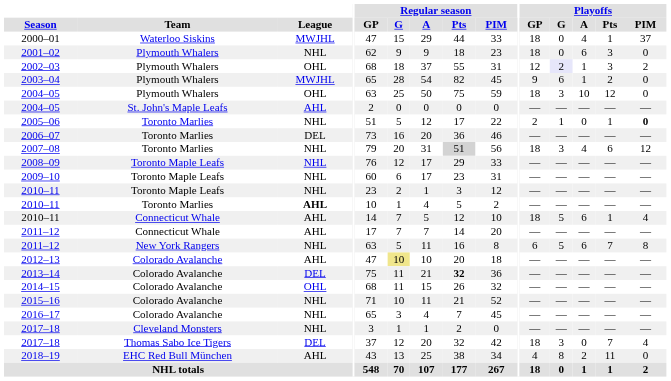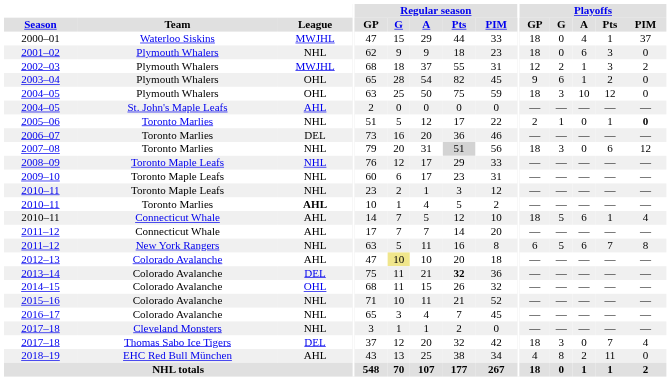2002–03 | League: OHL -> MWJHL
2002–03 | Playoffs / G: lavender background -> no background
2003–04 | League: MWJHL -> OHL
2007–08 | Playoffs / A: 4 -> 0
